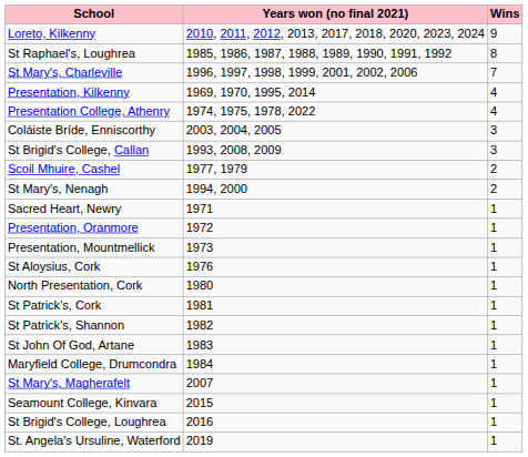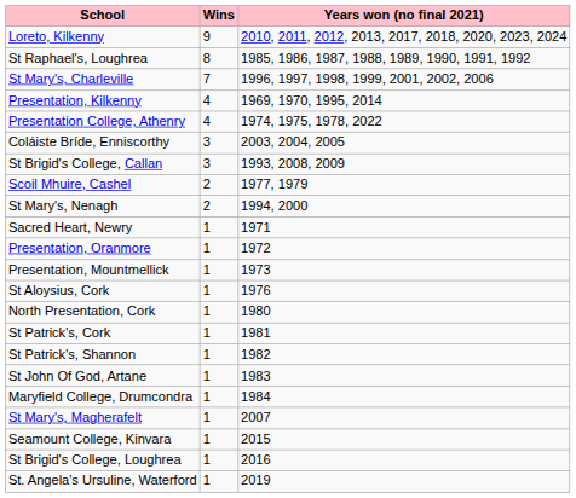columns swapped: Wins <-> Years won (no final 2021)
